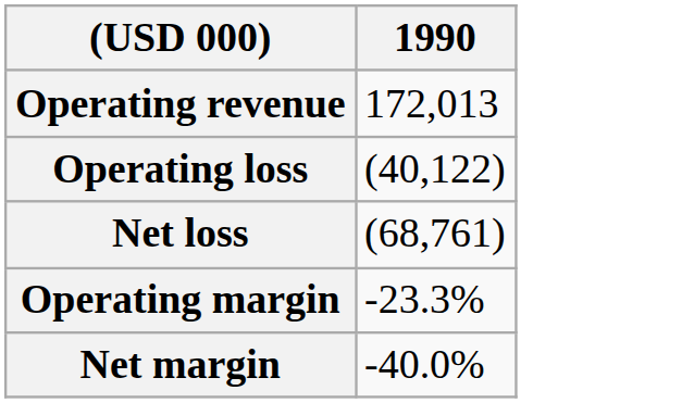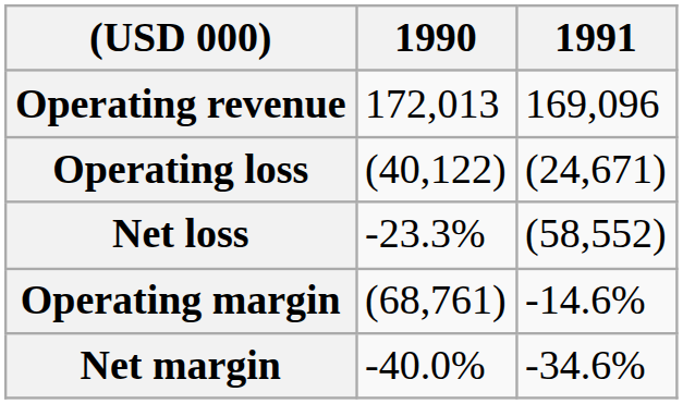+ column: 1991 | 169,096 | (24,671) | (58,552) | -14.6% | -34.6%
Net loss | 1990: (68,761) -> -23.3%
Operating margin | 1990: -23.3% -> (68,761)
